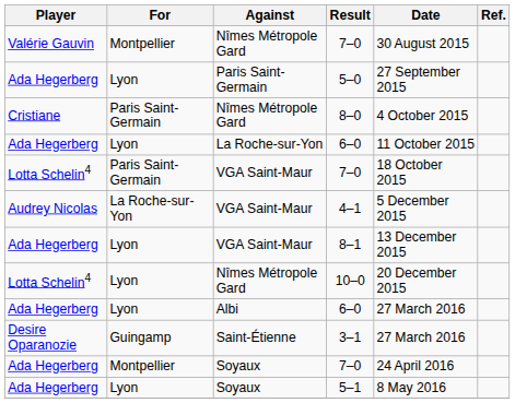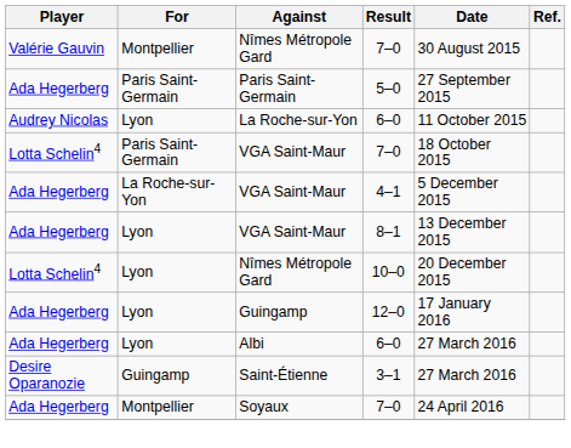5–0 | For: Lyon -> Paris Saint-Germain
- row: Cristiane | Paris Saint-Germain | Nîmes Métropole Gard | 8–0 | 4 October 2015
La Roche-sur-Yon / 6–0 | Player: Ada Hegerberg -> Audrey Nicolas
4–1 | Player: Audrey Nicolas -> Ada Hegerberg
+ row: Ada Hegerberg | Lyon | Guingamp | 12–0 | 17 January 2016
- row: Ada Hegerberg | Lyon | Soyaux | 5–1 | 8 May 2016
